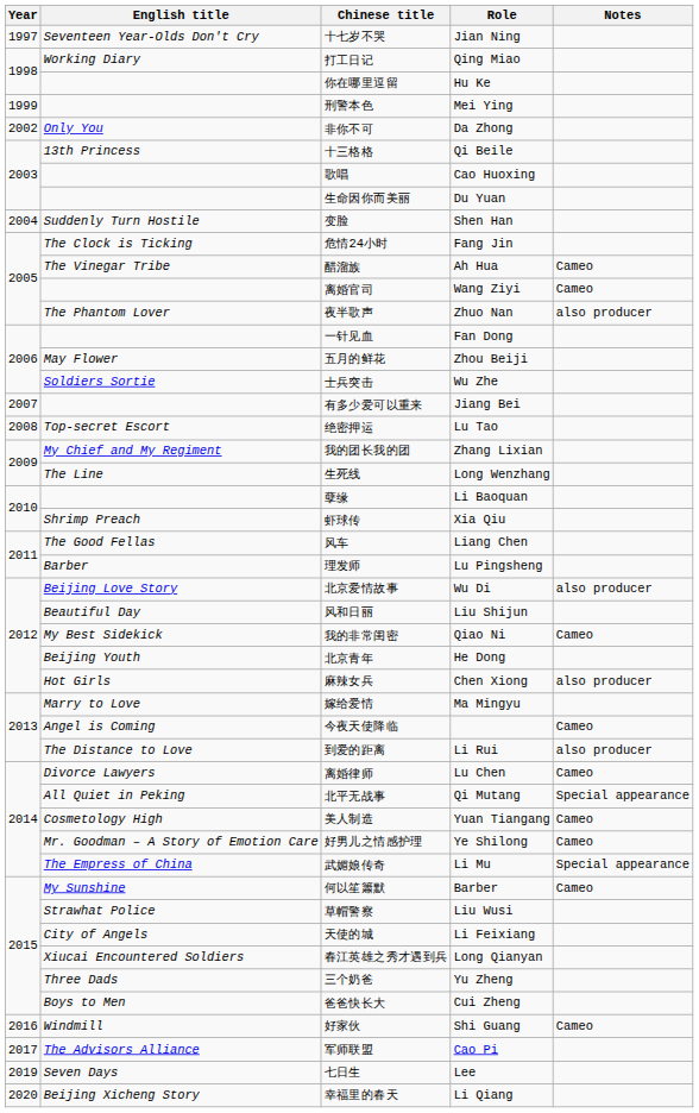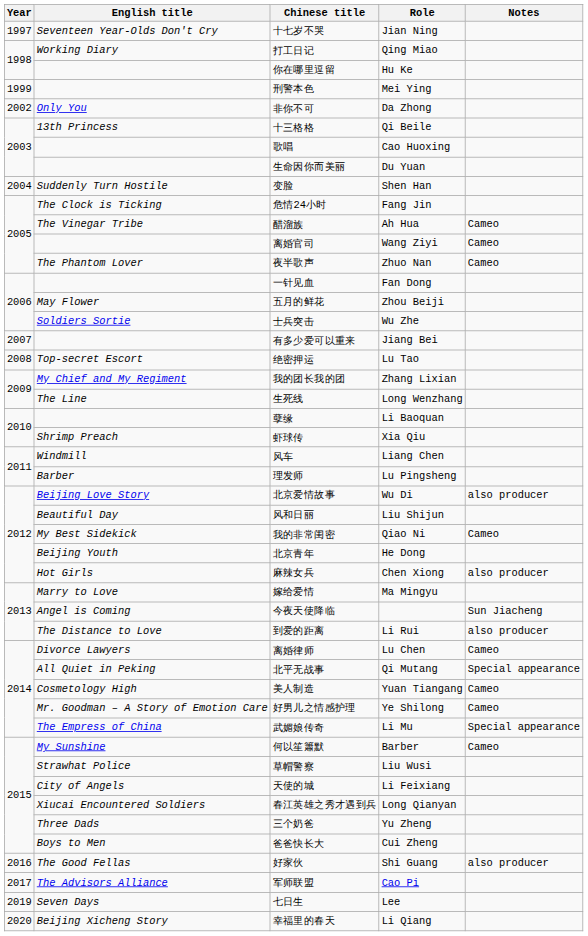夜半歌声 | Notes: also producer -> Cameo
风车 | English title: The Good Fellas -> Windmill
今夜天使降临 | Notes: Cameo -> Sun Jiacheng
好家伙 | English title: Windmill -> The Good Fellas
好家伙 | Notes: Cameo -> also producer
